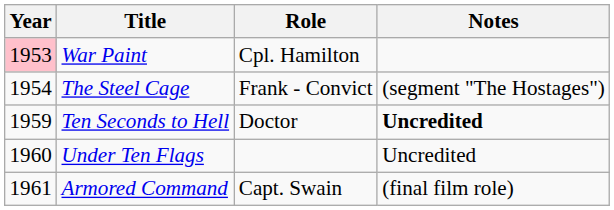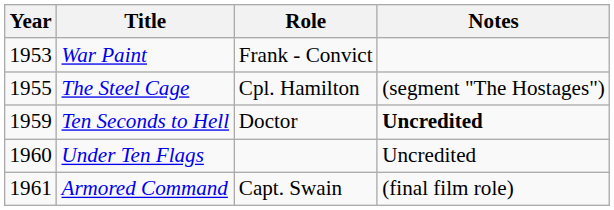War Paint | Year: pink background -> no background
War Paint | Role: Cpl. Hamilton -> Frank - Convict
The Steel Cage | Year: 1954 -> 1955
The Steel Cage | Role: Frank - Convict -> Cpl. Hamilton
